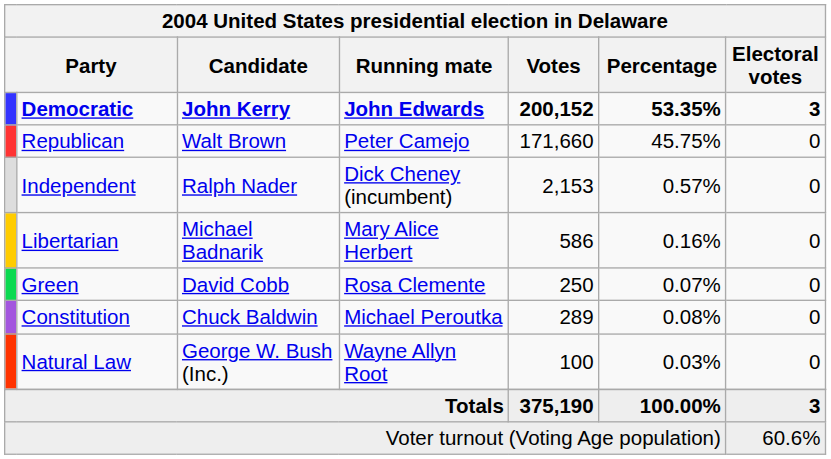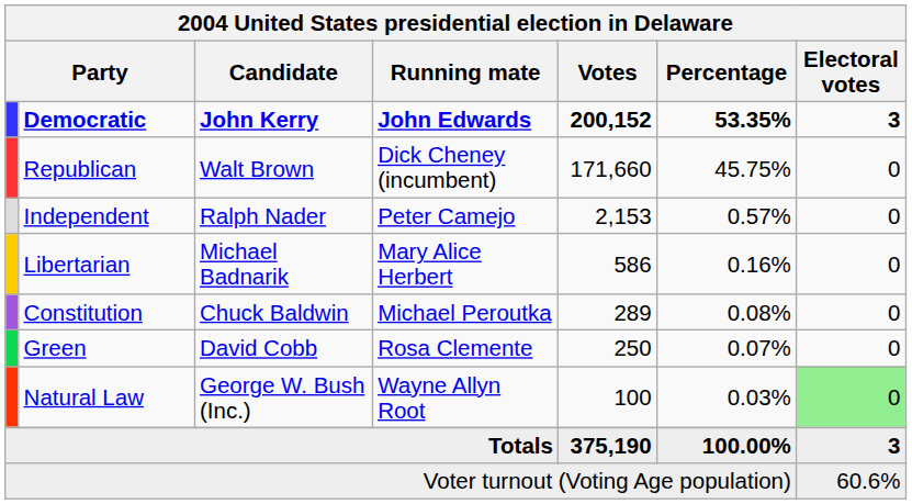Republican | Running mate: Peter Camejo -> Dick Cheney (incumbent)
Independent | Running mate: Dick Cheney (incumbent) -> Peter Camejo
rows swapped: Constitution <-> Green
Natural Law | Electoral votes: no background -> lightgreen background
